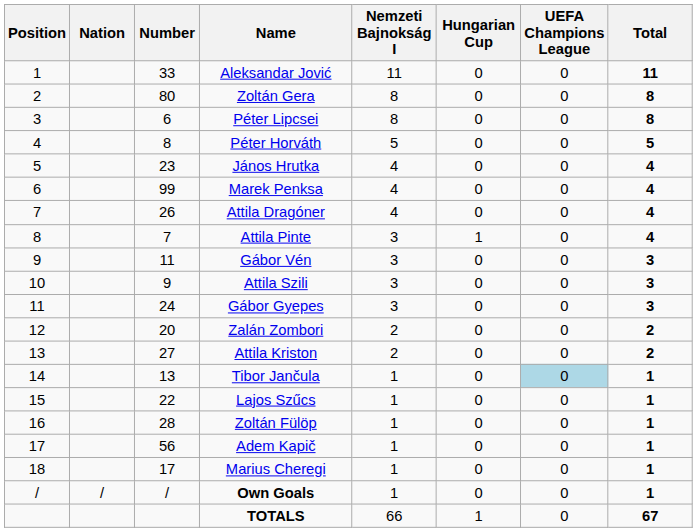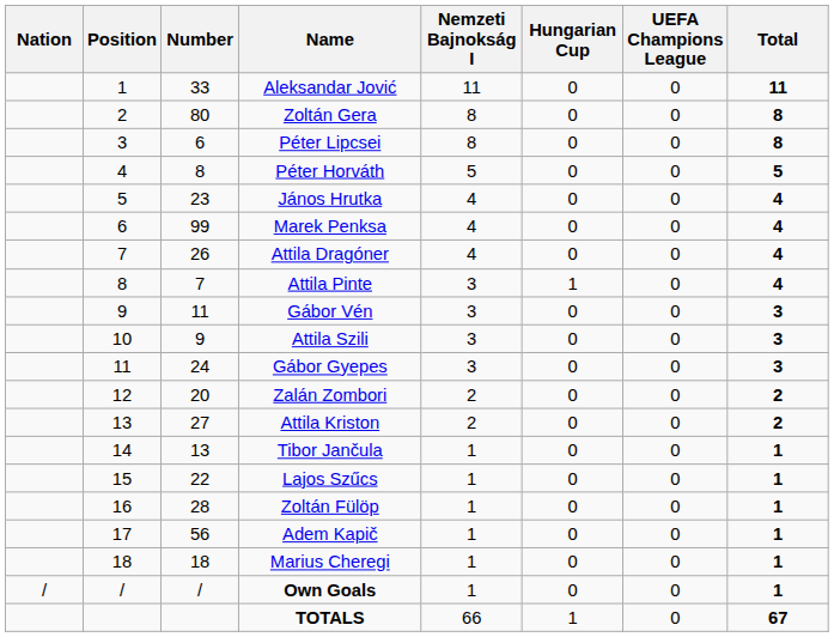columns swapped: Position <-> Nation
Tibor Jančula | UEFA Champions League: lightblue background -> no background
Marius Cheregi | Number: 17 -> 18
